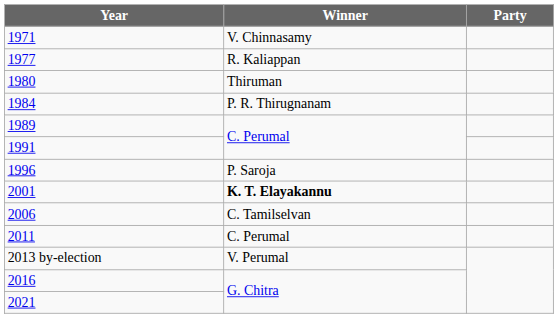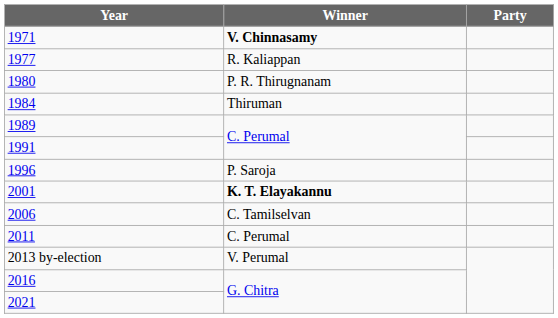1971 | Winner: normal -> bold
1980 | Winner: Thiruman -> P. R. Thirugnanam
1984 | Winner: P. R. Thirugnanam -> Thiruman
